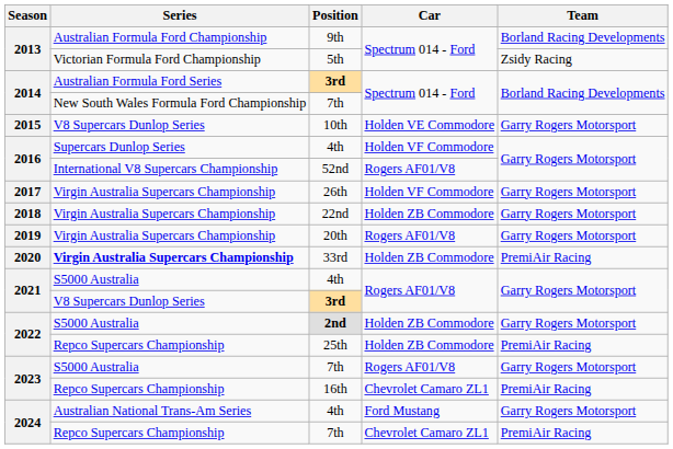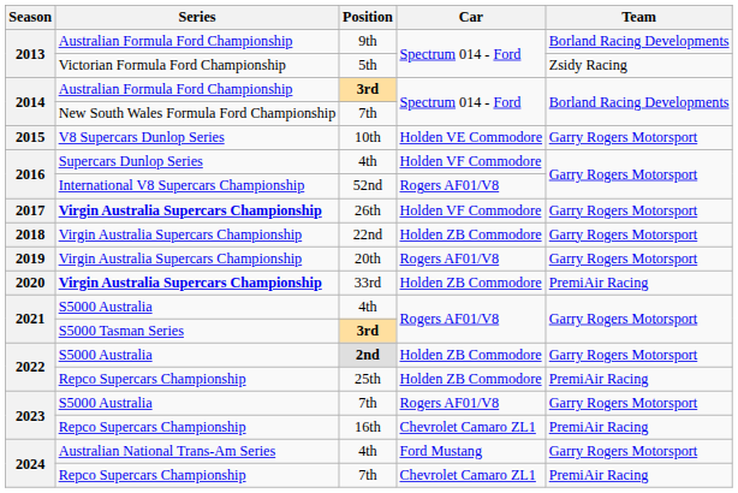2014 / 3rd | Series: Australian Formula Ford Series -> Australian Formula Ford Championship
26th | Series: normal -> bold
2021 / 3rd | Series: V8 Supercars Dunlop Series -> S5000 Tasman Series
